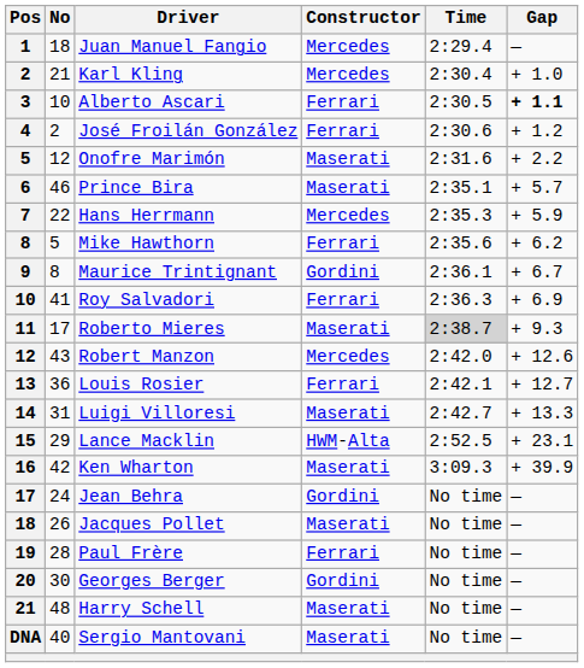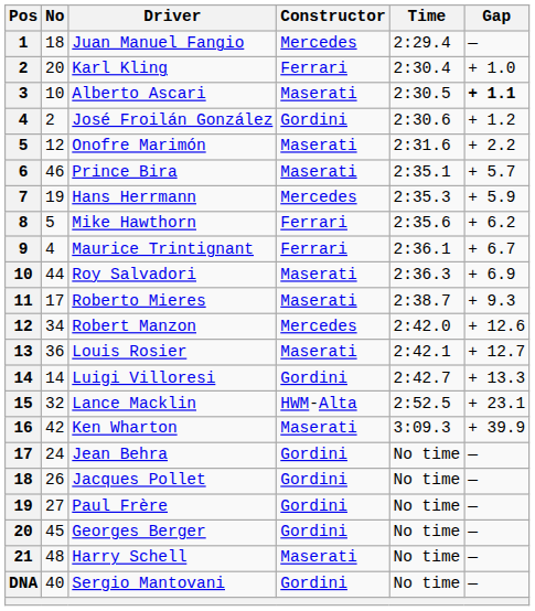Karl Kling | No: 21 -> 20
Karl Kling | Constructor: Mercedes -> Ferrari
Alberto Ascari | Constructor: Ferrari -> Maserati
José Froilán González | Constructor: Ferrari -> Gordini
Hans Herrmann | No: 22 -> 19
Maurice Trintignant | No: 8 -> 4
Maurice Trintignant | Constructor: Gordini -> Ferrari
Roy Salvadori | No: 41 -> 44
Roy Salvadori | Constructor: Ferrari -> Maserati
Roberto Mieres | Time: lightgrey background -> no background
Robert Manzon | No: 43 -> 34
Louis Rosier | Constructor: Ferrari -> Maserati
Luigi Villoresi | No: 31 -> 14
Luigi Villoresi | Constructor: Maserati -> Gordini
Lance Macklin | No: 29 -> 32
Jacques Pollet | Constructor: Maserati -> Gordini
Paul Frère | No: 28 -> 27
Paul Frère | Constructor: Ferrari -> Gordini
Georges Berger | No: 30 -> 45
Sergio Mantovani | Constructor: Maserati -> Gordini
